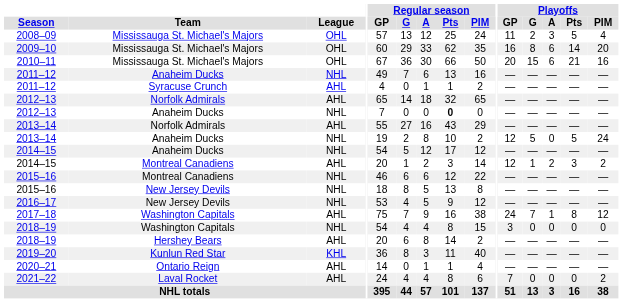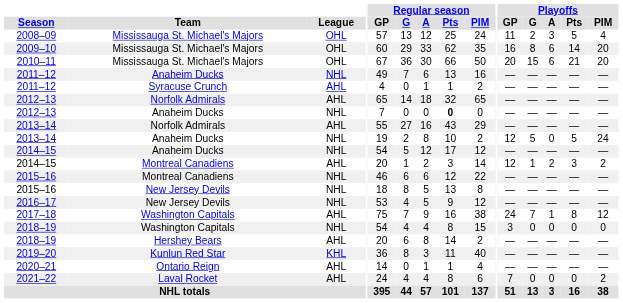2010–11 | Playoffs / PIM: 16 -> 20
